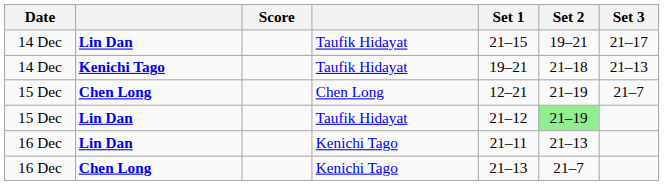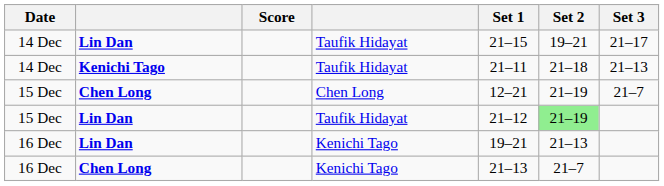14 Dec / Kenichi Tago | Set 1: 19–21 -> 21–11
16 Dec / Lin Dan | Set 1: 21–11 -> 19–21
